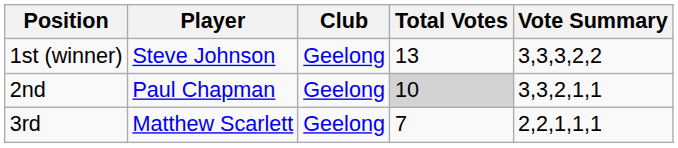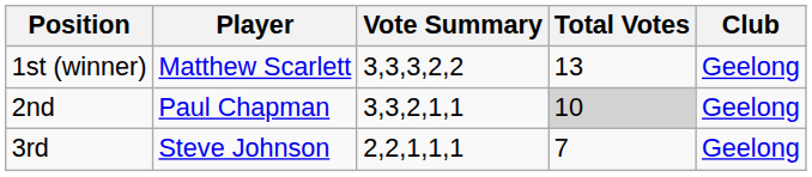columns swapped: Club <-> Vote Summary
1st (winner) | Player: Steve Johnson -> Matthew Scarlett
3rd | Player: Matthew Scarlett -> Steve Johnson
